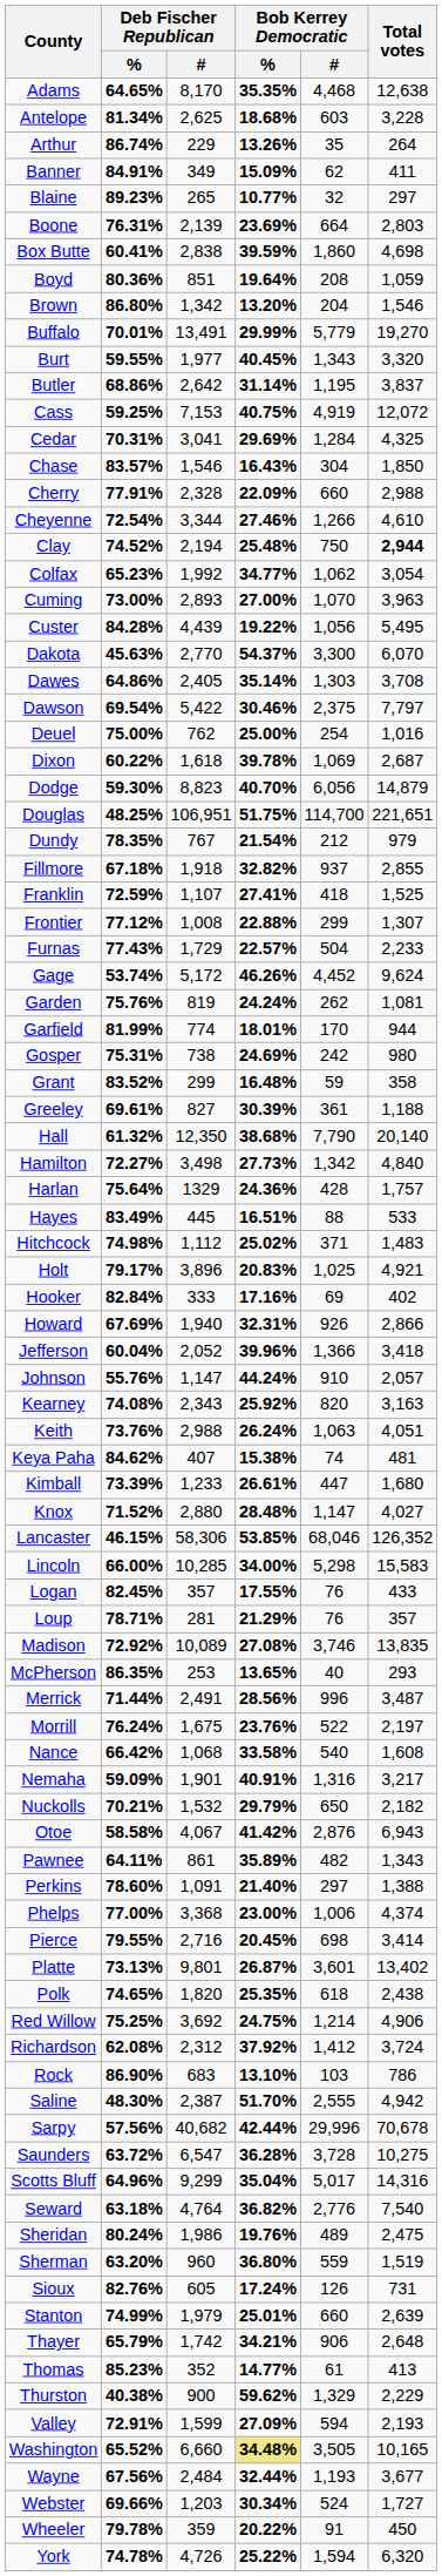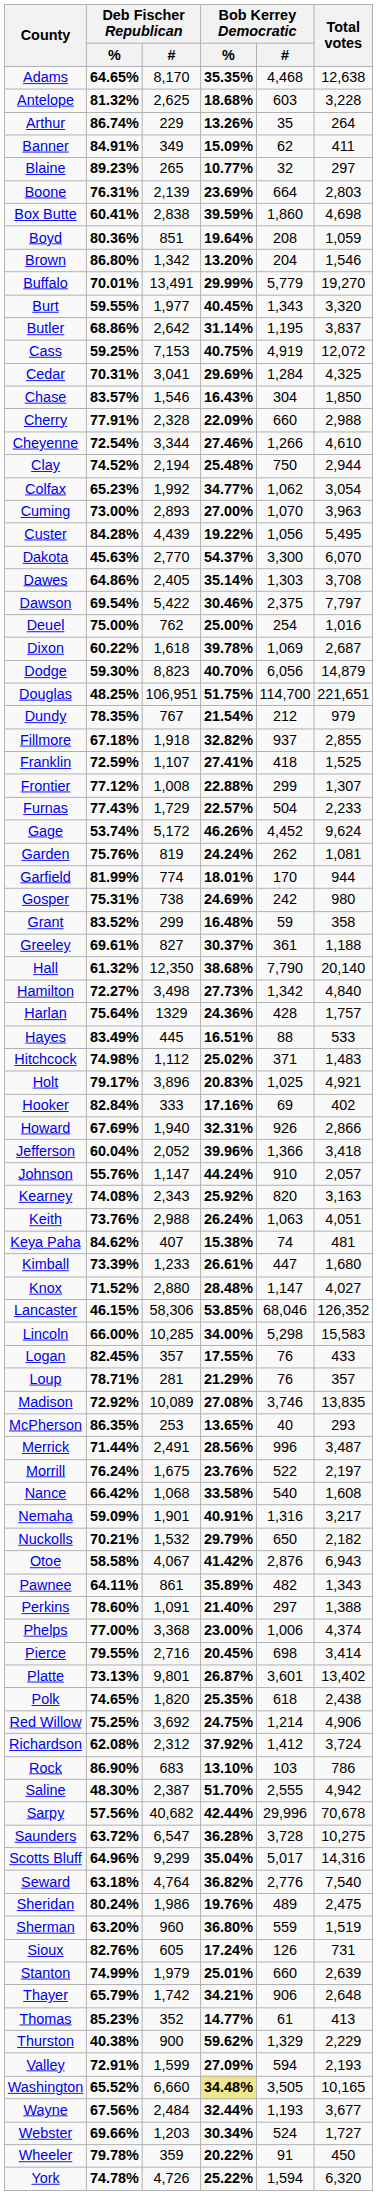Antelope | Deb Fischer Republican / %: 81.34% -> 81.32%
Clay | Total votes: bold -> normal
Greeley | Bob Kerrey Democratic / %: 30.39% -> 30.37%
